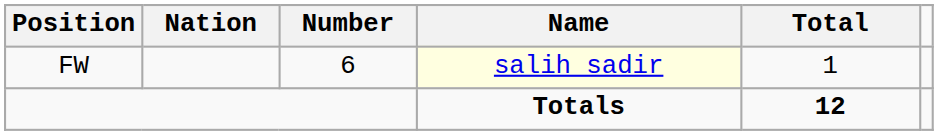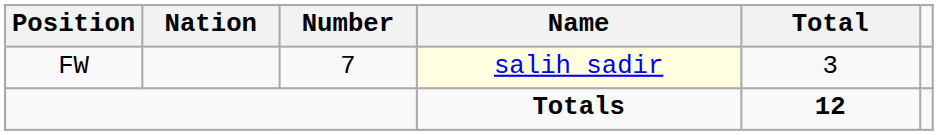FW | Number: 6 -> 7
FW | Total: 1 -> 3
